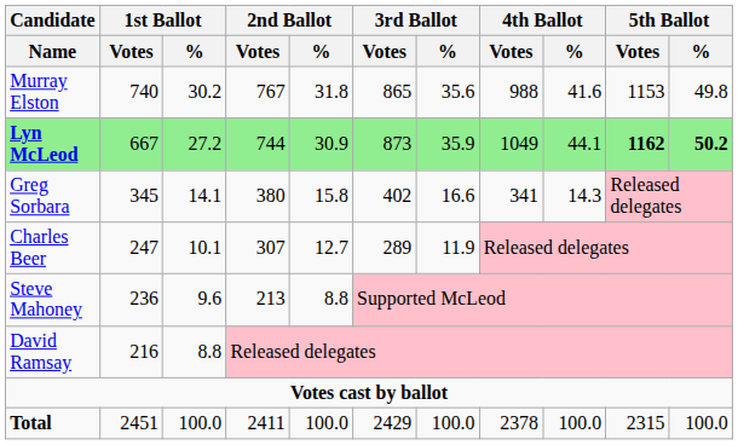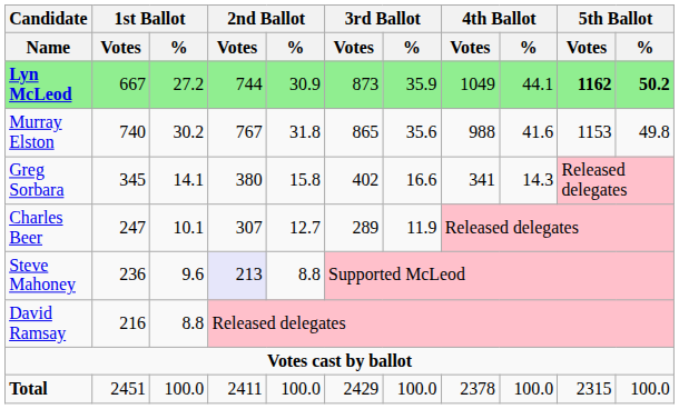rows swapped: Murray Elston <-> Lyn McLeod
Steve Mahoney | 2nd Ballot / Votes: no background -> lavender background
